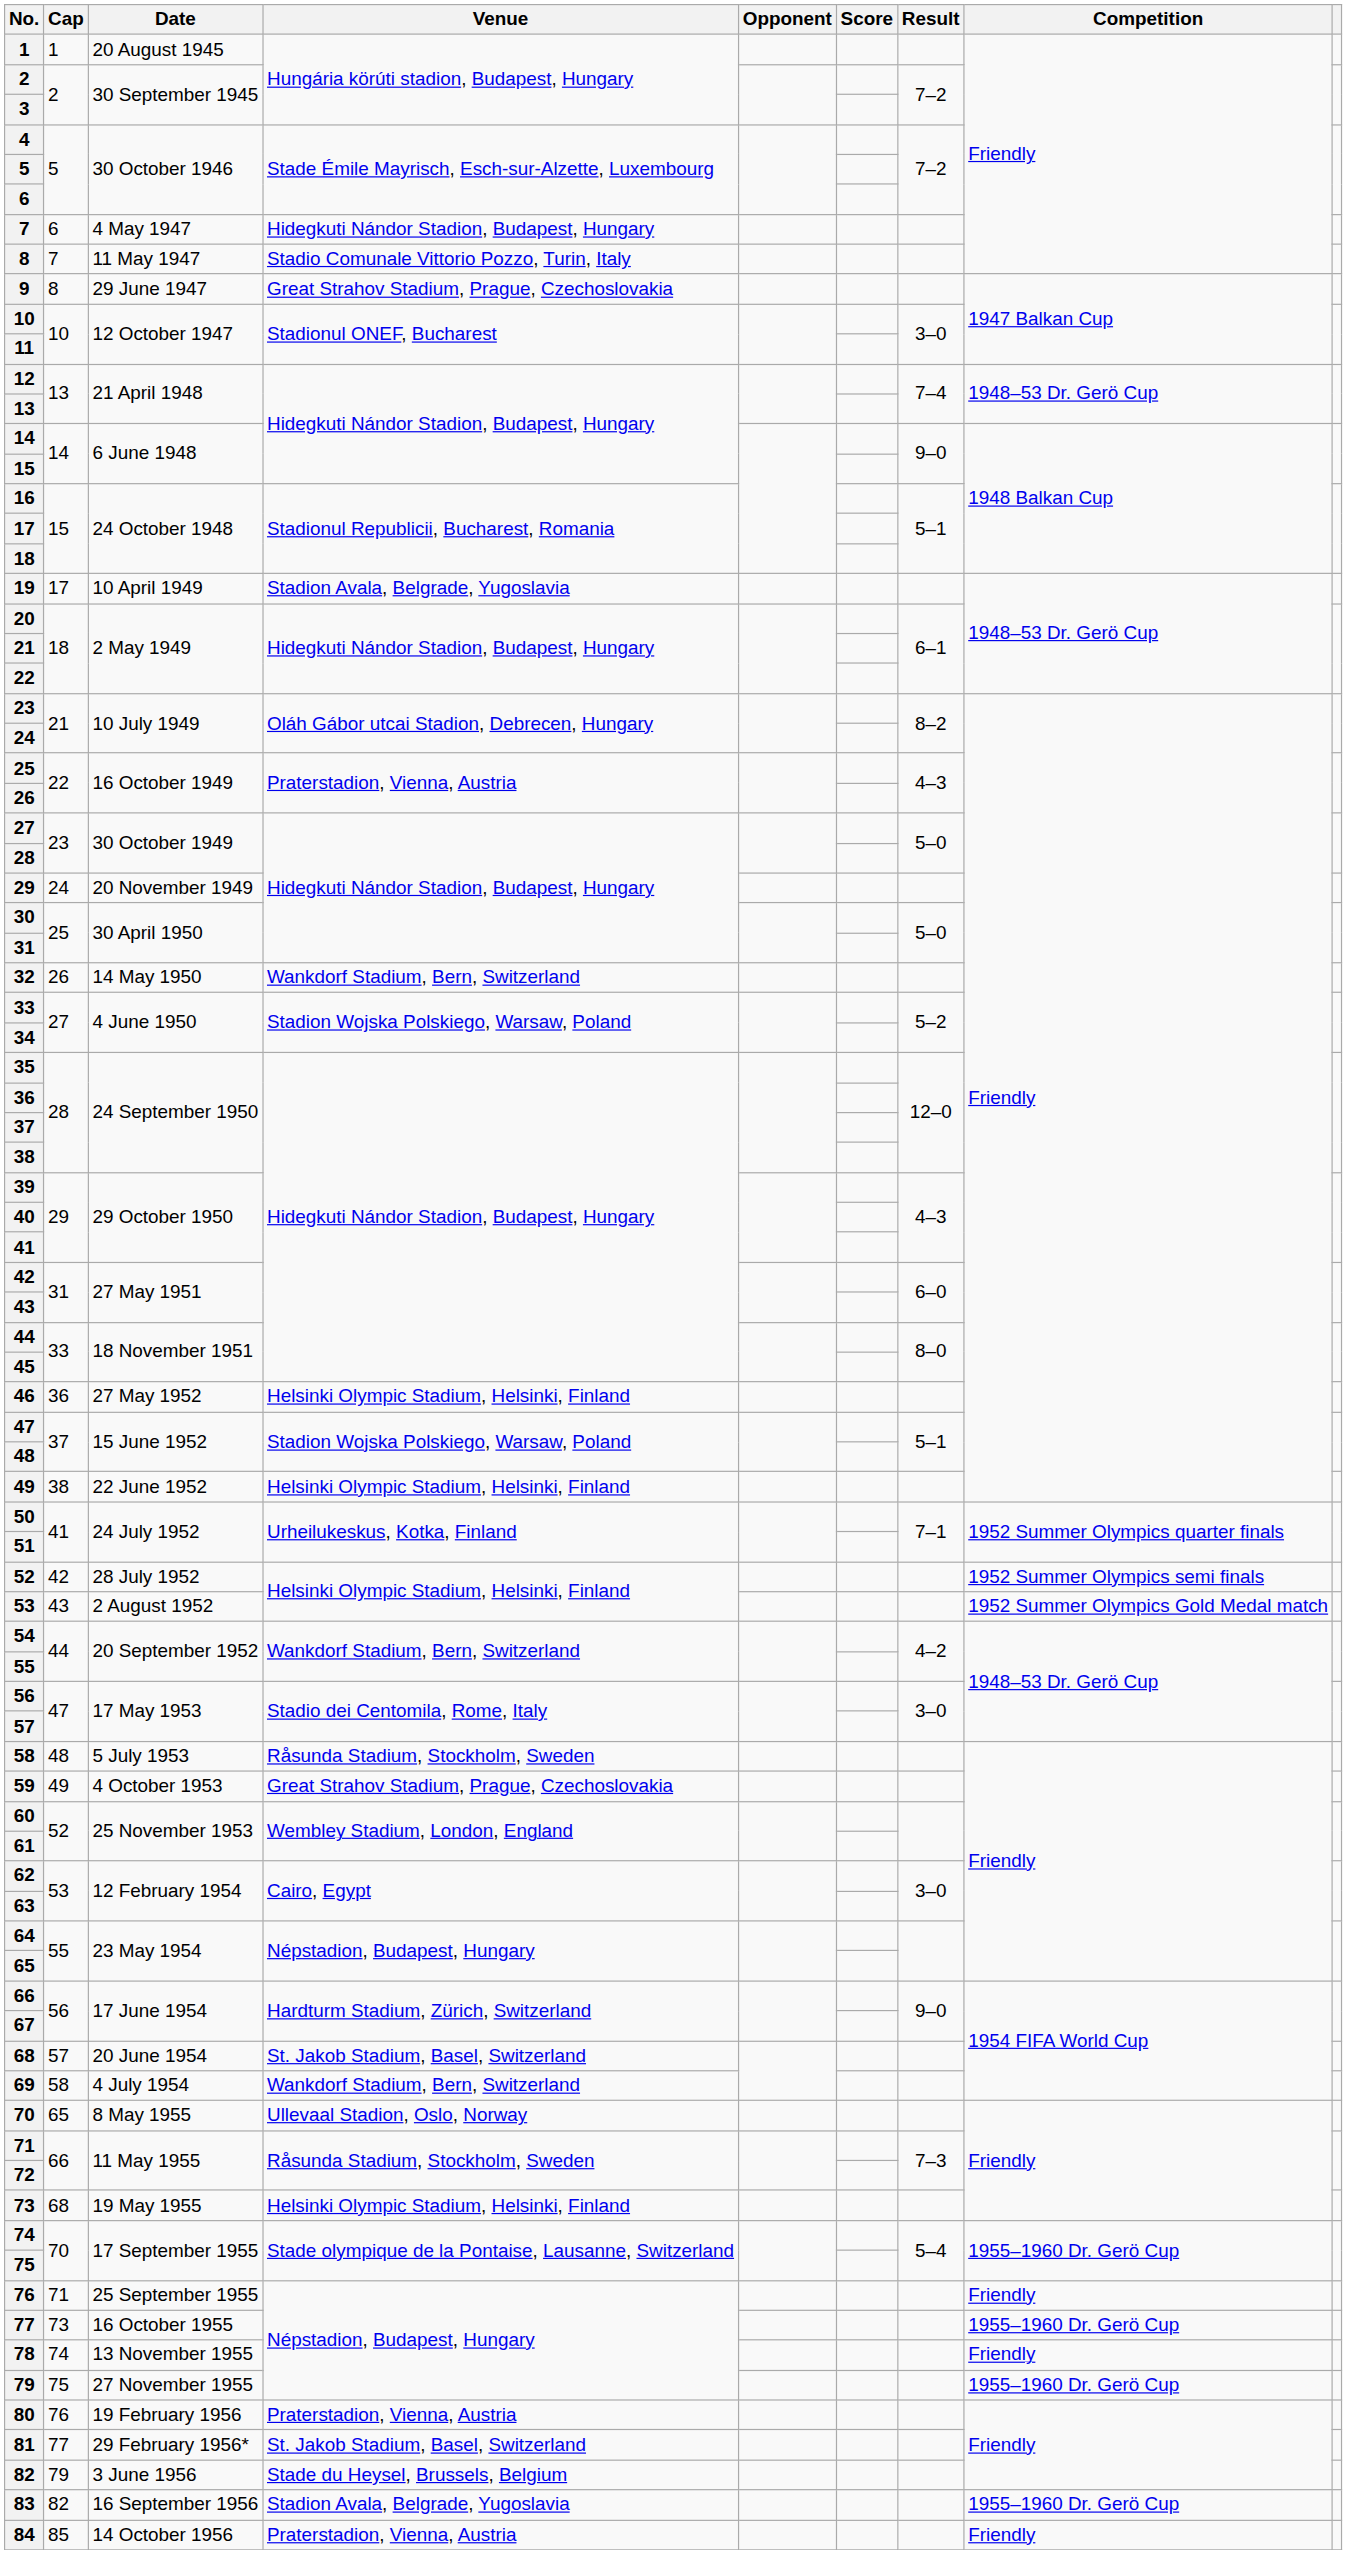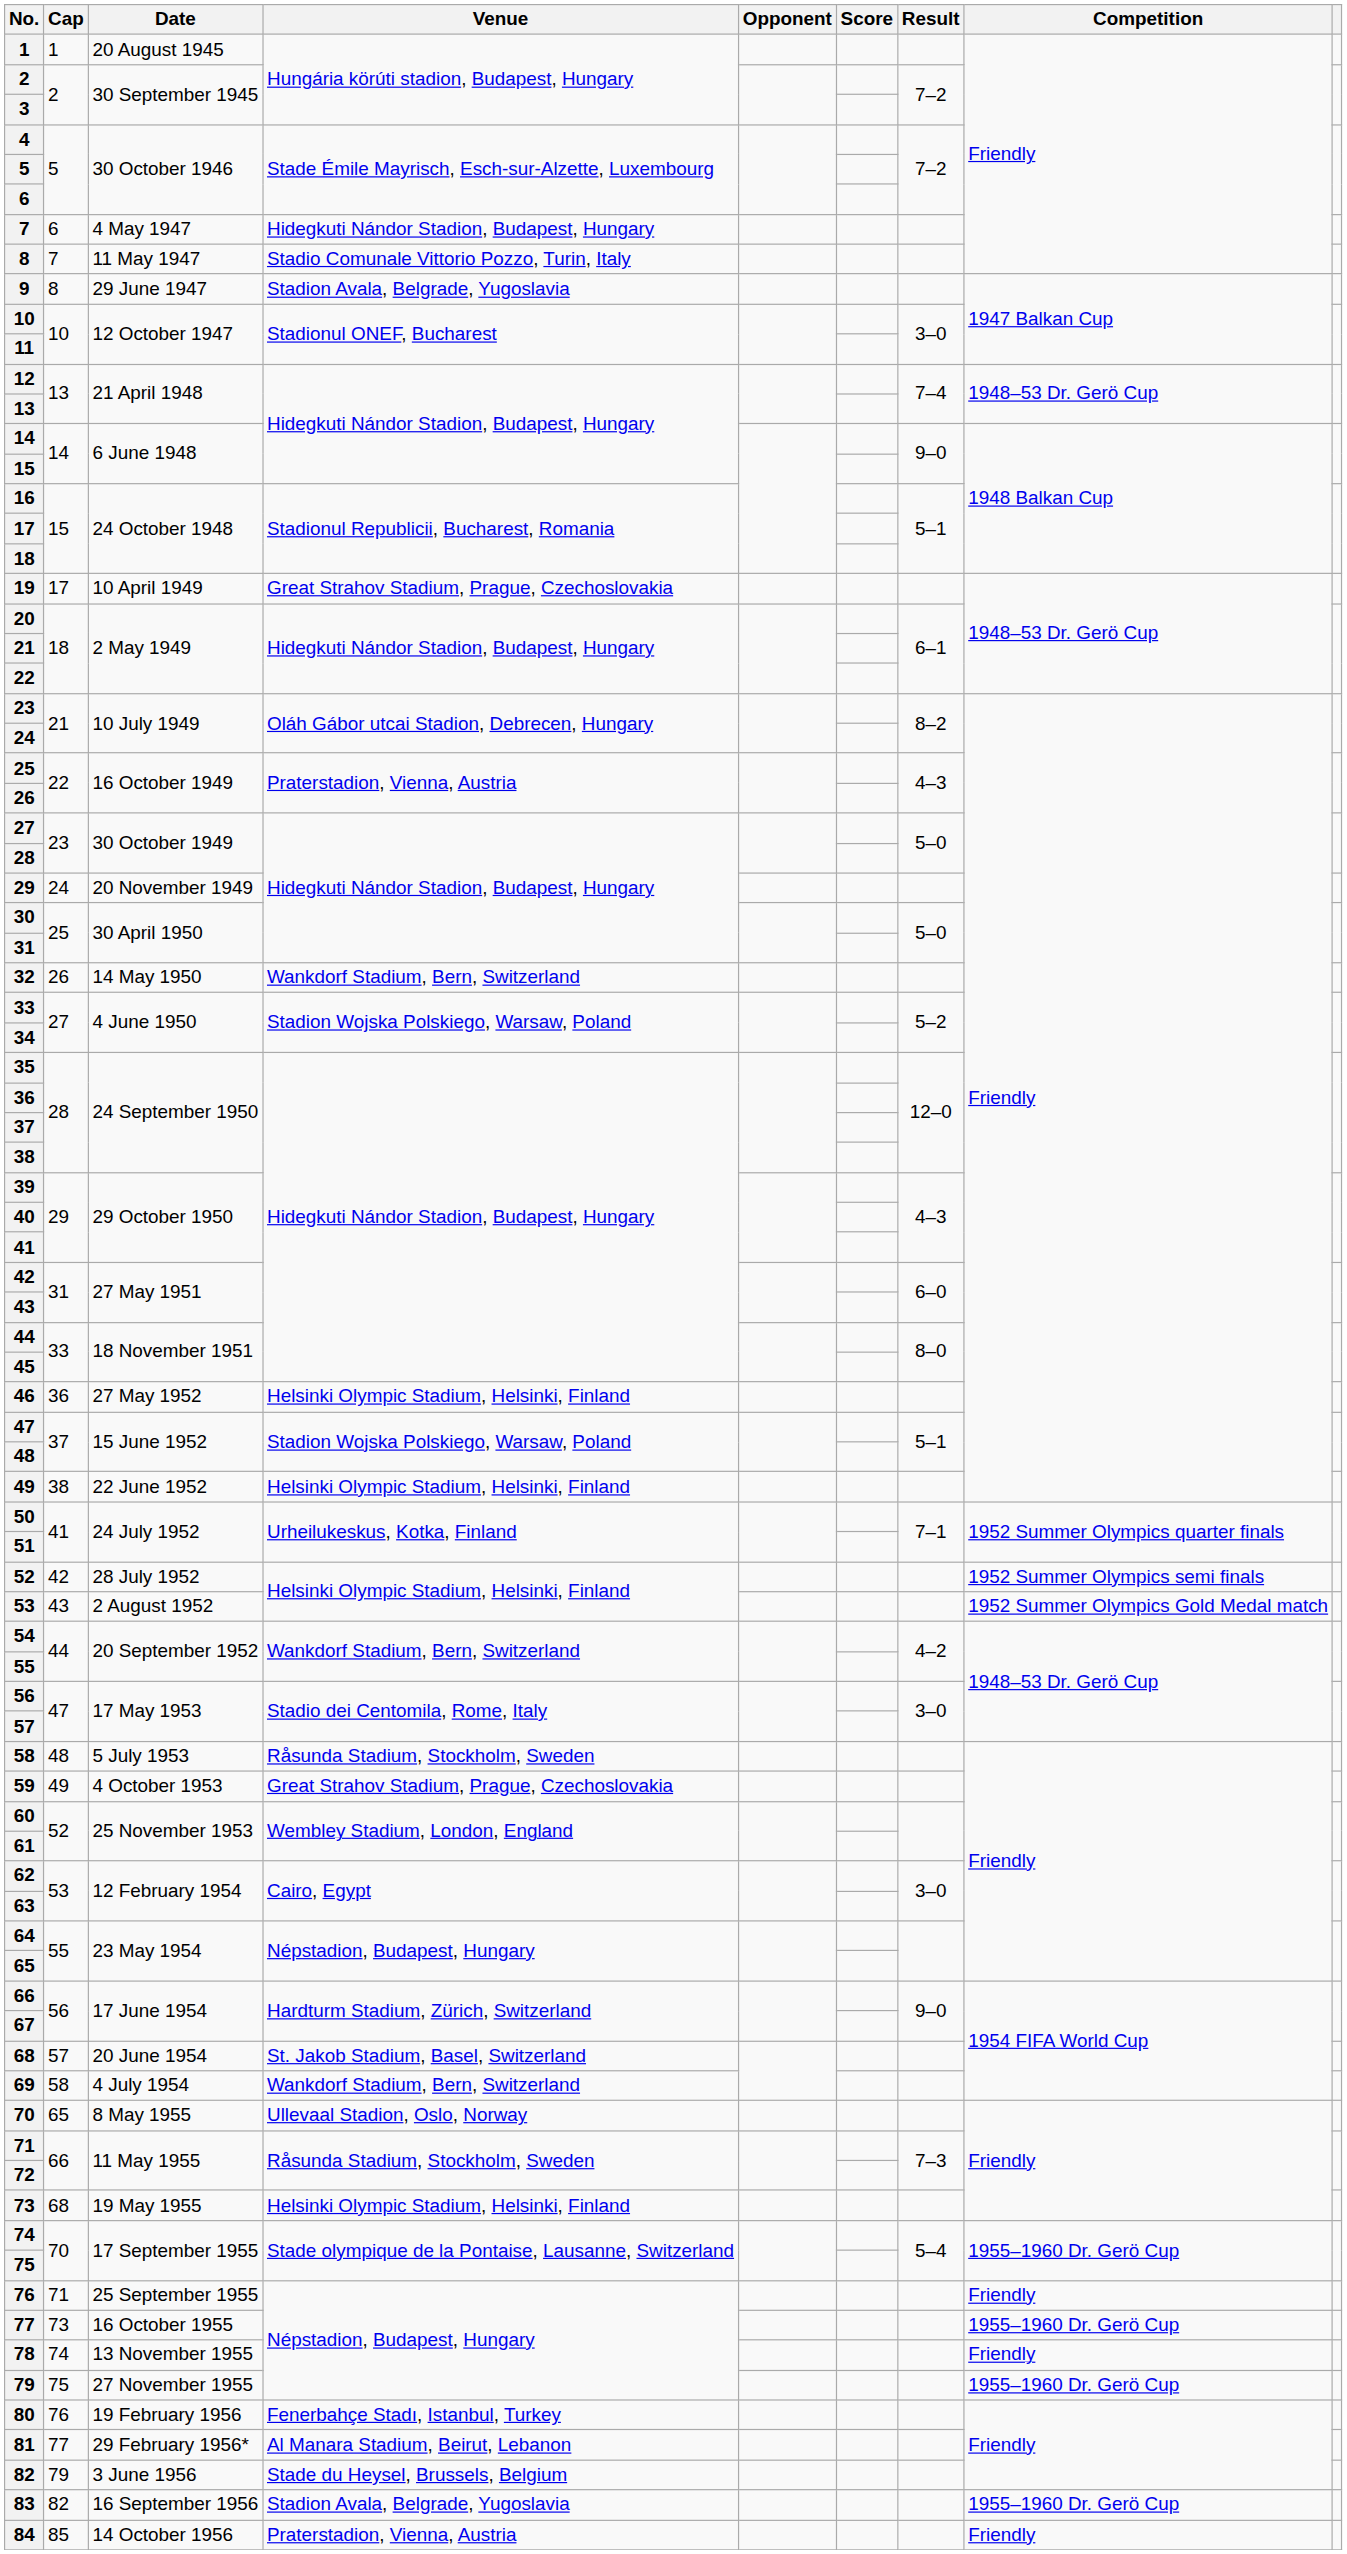9 | Venue: Great Strahov Stadium, Prague, Czechoslovakia -> Stadion Avala, Belgrade, Yugoslavia
19 | Venue: Stadion Avala, Belgrade, Yugoslavia -> Great Strahov Stadium, Prague, Czechoslovakia
80 | Venue: Praterstadion, Vienna, Austria -> Fenerbahçe Stadı, Istanbul, Turkey
81 | Venue: St. Jakob Stadium, Basel, Switzerland -> Al Manara Stadium, Beirut, Lebanon
